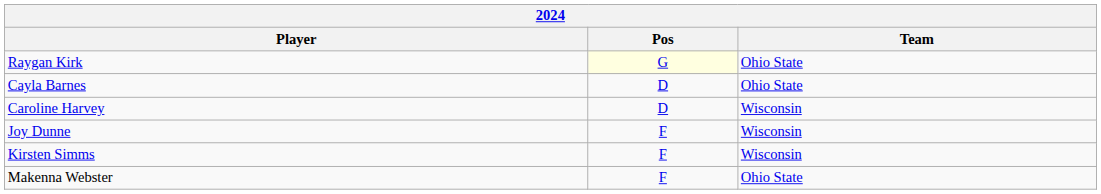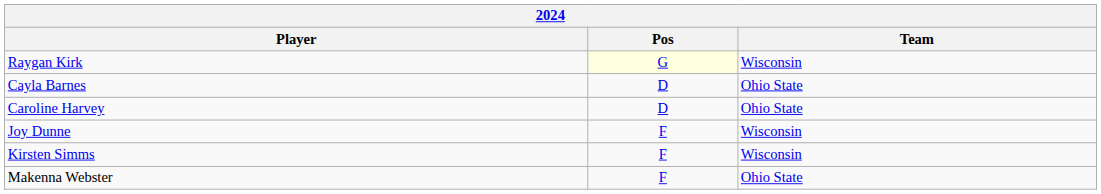Raygan Kirk | Team: Ohio State -> Wisconsin
Caroline Harvey | Team: Wisconsin -> Ohio State
